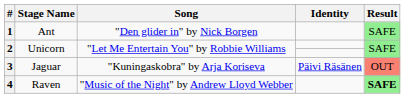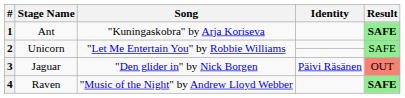1 | Song: "Den glider in" by Nick Borgen -> "Kuningaskobra" by Arja Koriseva
1 | Result: normal -> bold
3 | Song: "Kuningaskobra" by Arja Koriseva -> "Den glider in" by Nick Borgen
